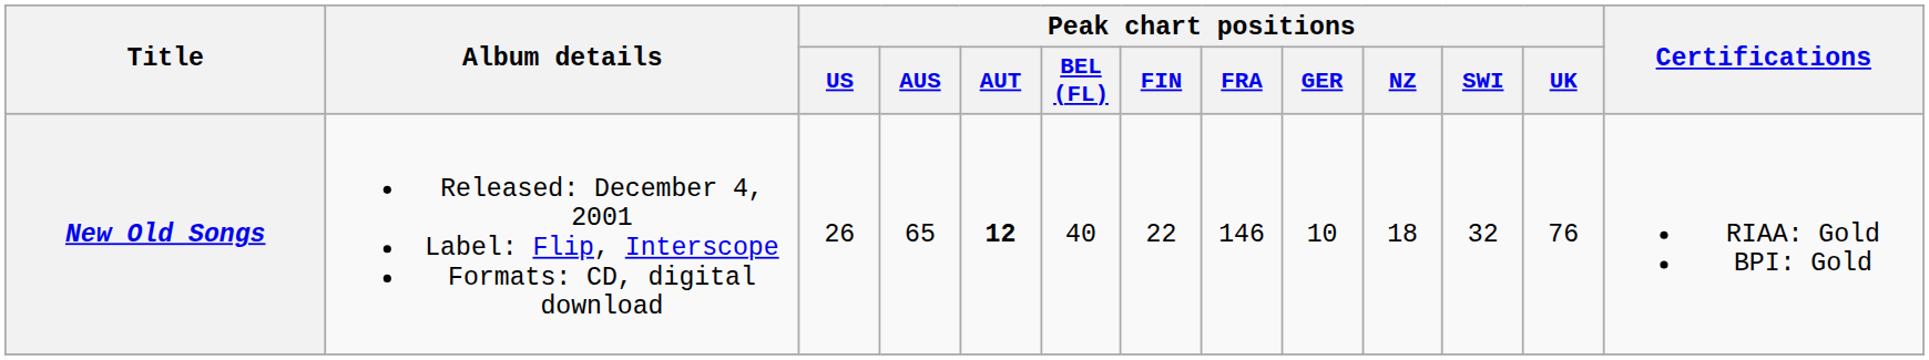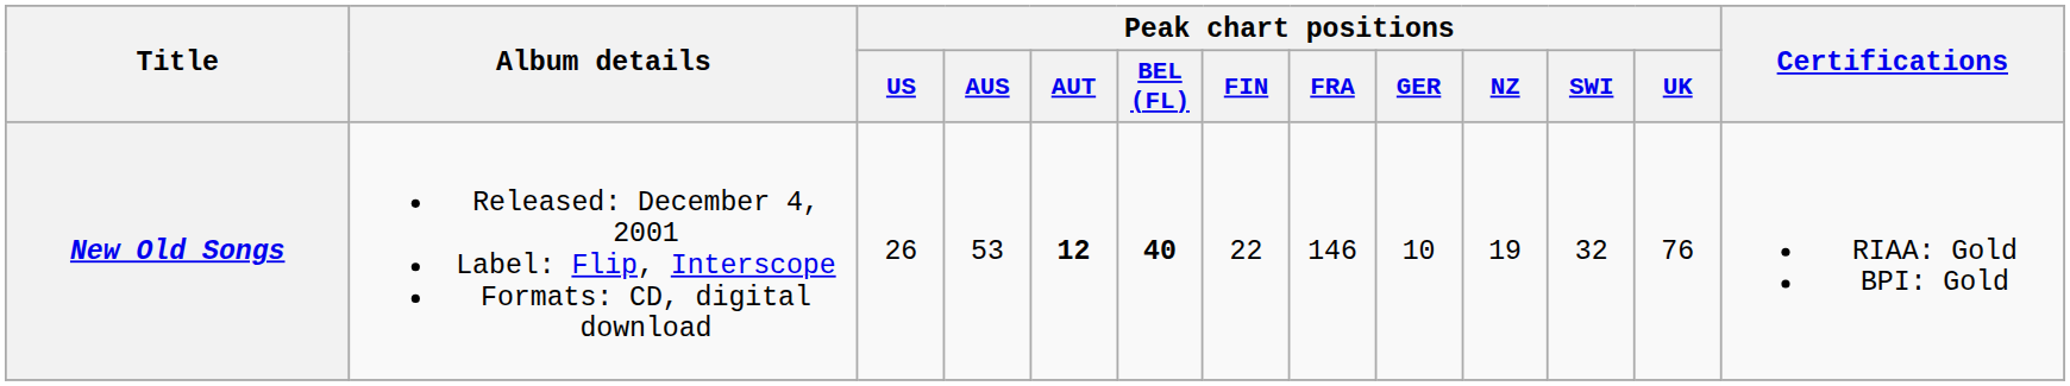New Old Songs | Peak chart positions / AUS: 65 -> 53
New Old Songs | Peak chart positions / BEL (FL): normal -> bold
New Old Songs | Peak chart positions / NZ: 18 -> 19
